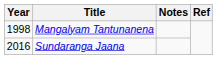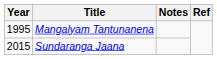Mangalyam Tantunanena | Year: 1998 -> 1995
Sundaranga Jaana | Year: 2016 -> 2015
